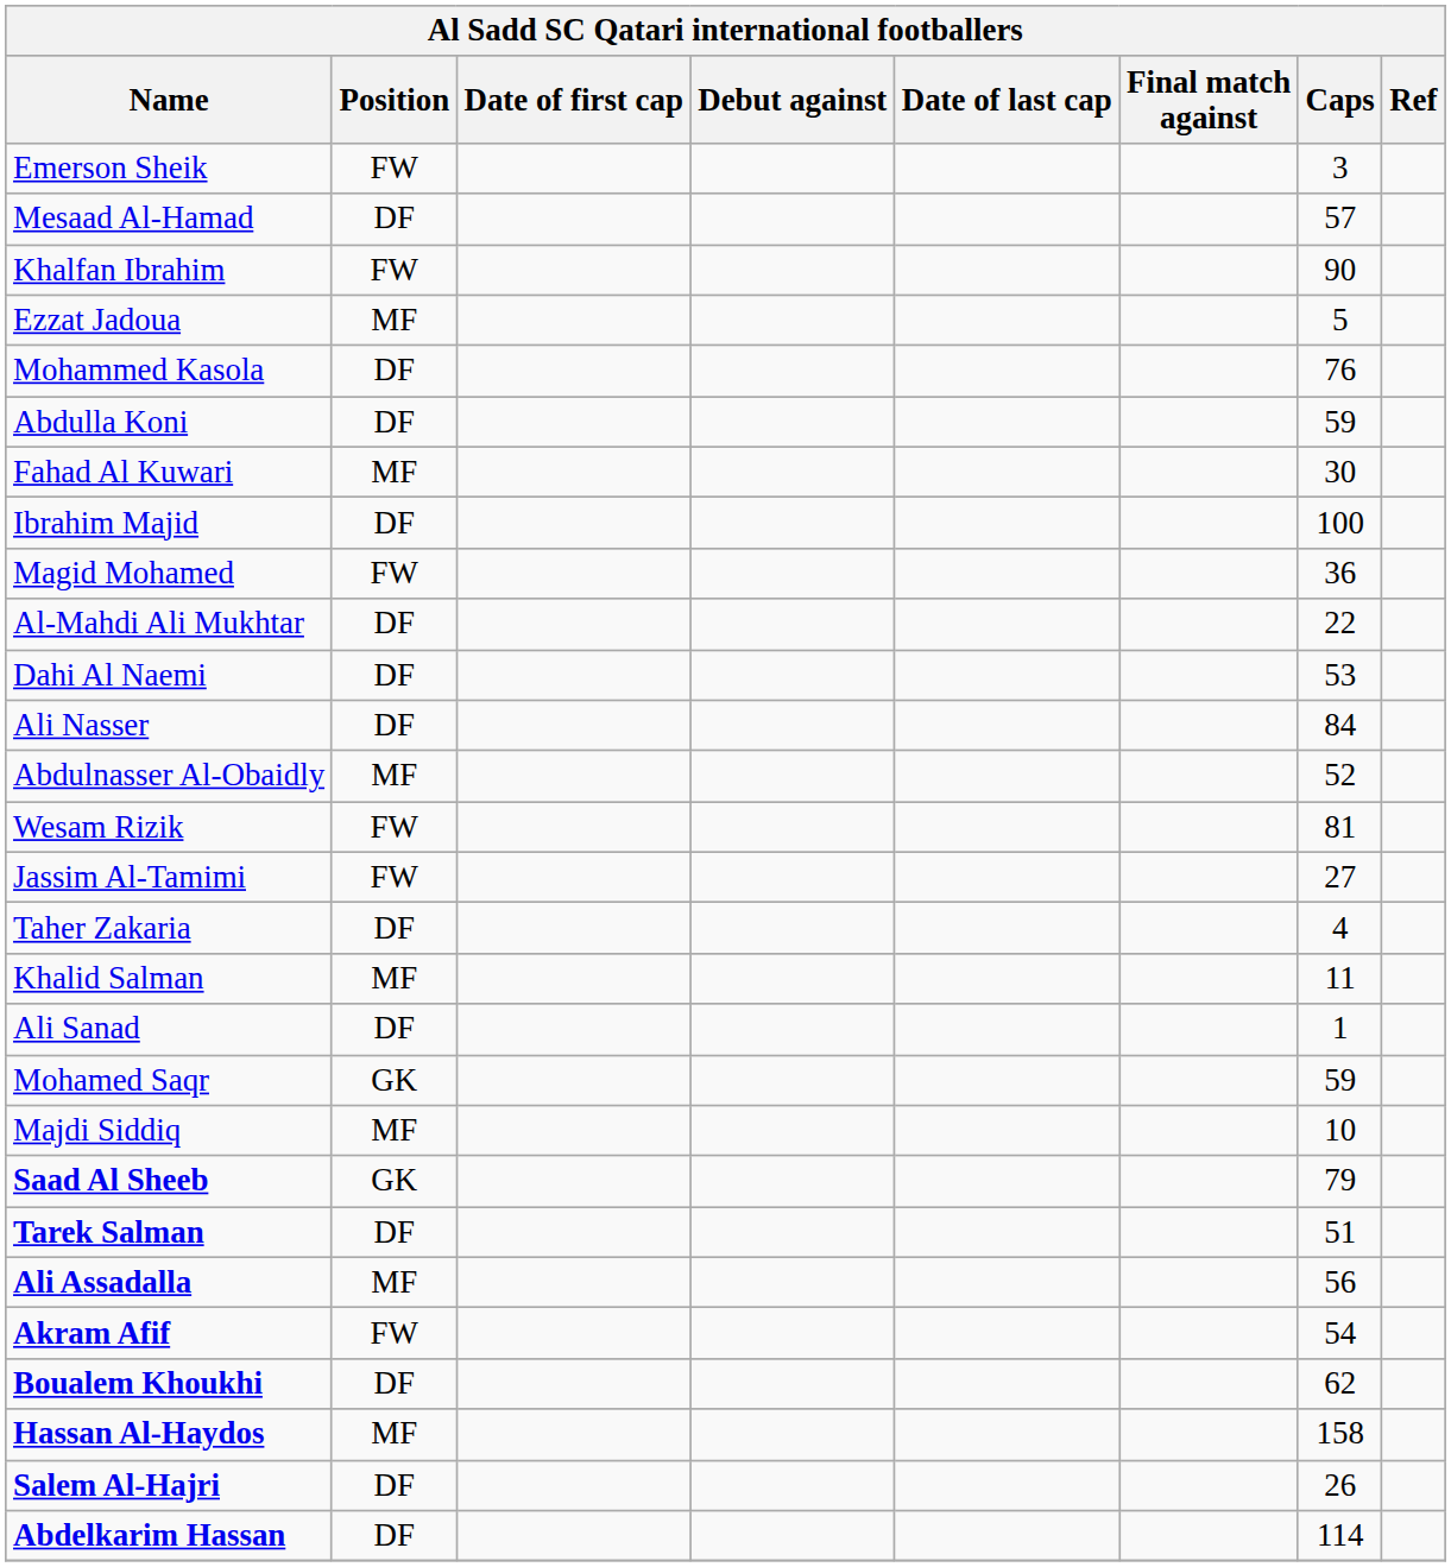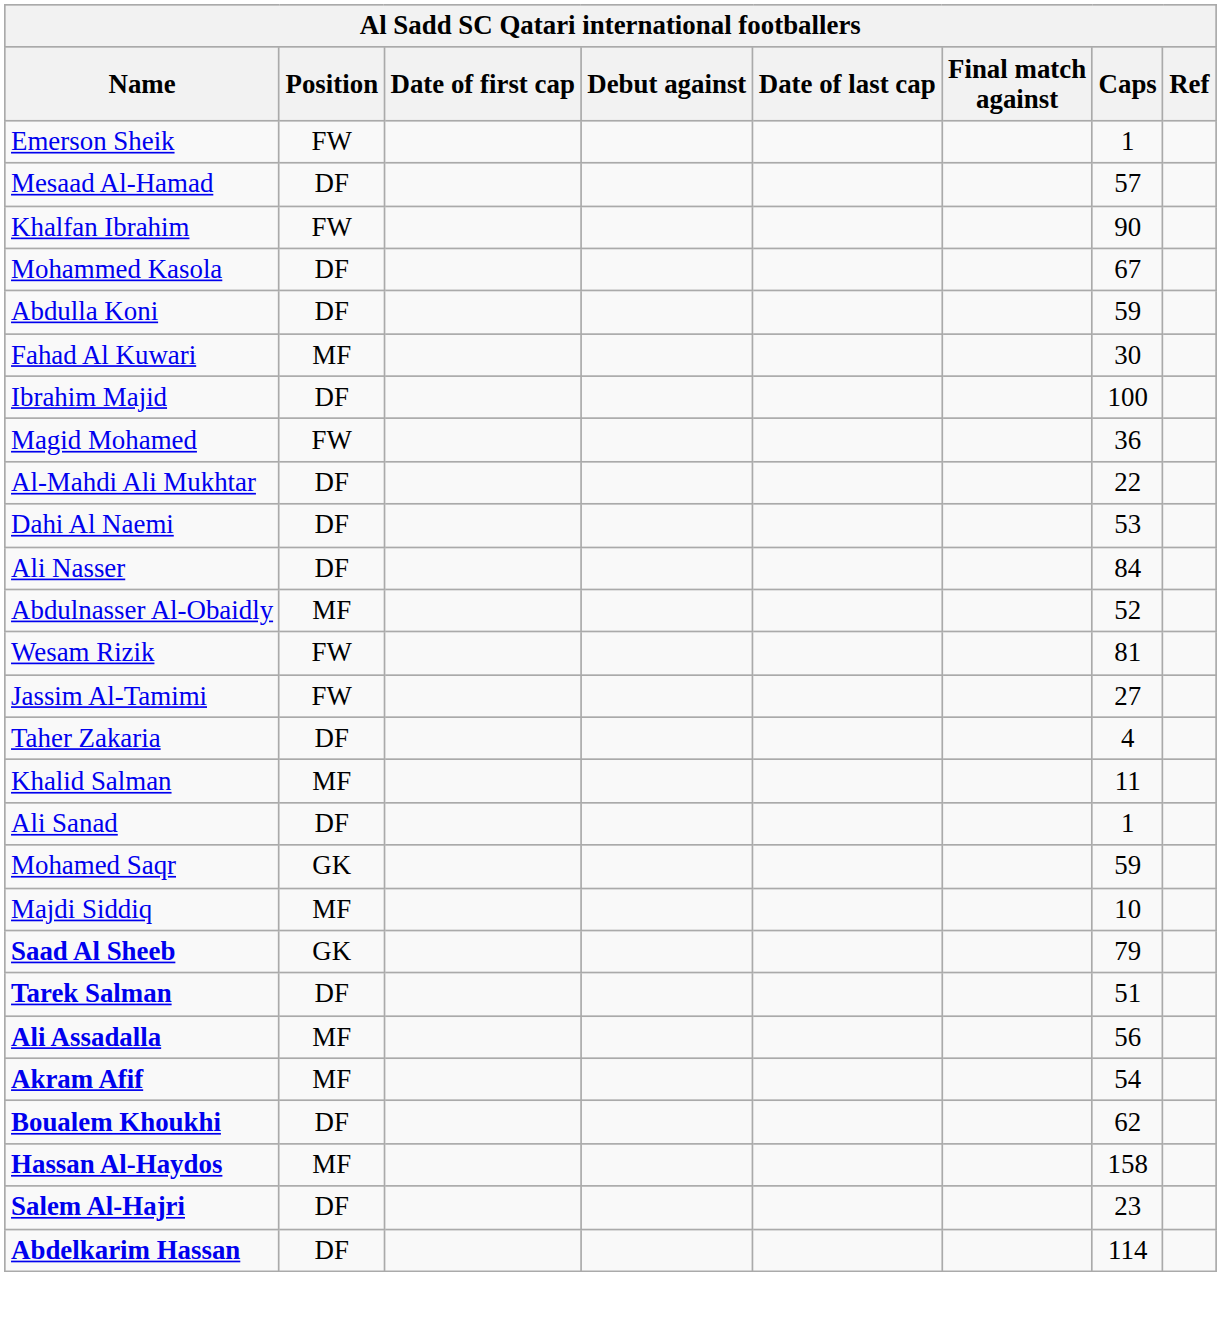Emerson Sheik | Caps: 3 -> 1
- row: Ezzat Jadoua | MF | 5
Mohammed Kasola | Caps: 76 -> 67
Akram Afif | Position: FW -> MF
Salem Al-Hajri | Caps: 26 -> 23
